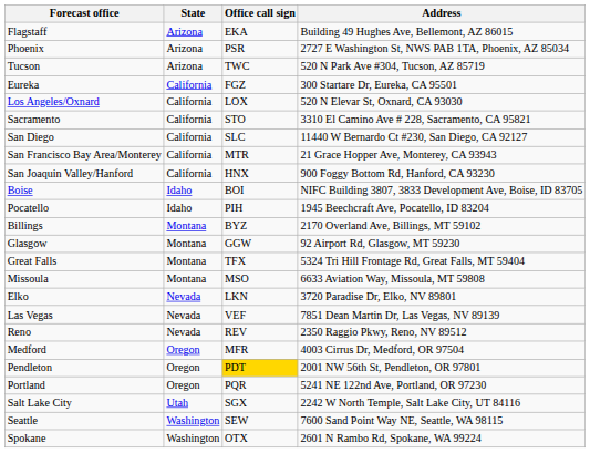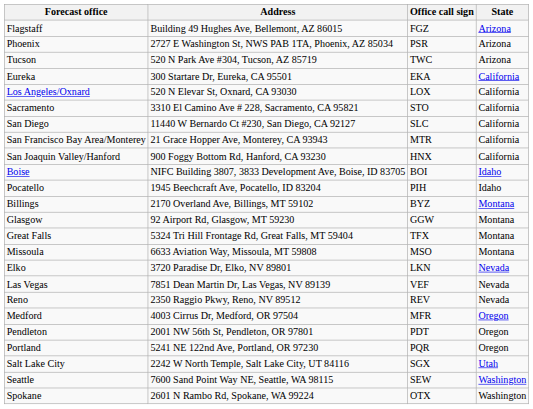columns swapped: State <-> Address
Flagstaff | Office call sign: EKA -> FGZ
Eureka | Office call sign: FGZ -> EKA
Pendleton | Office call sign: gold background -> no background
